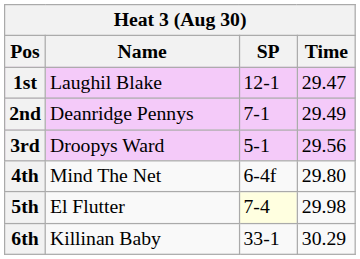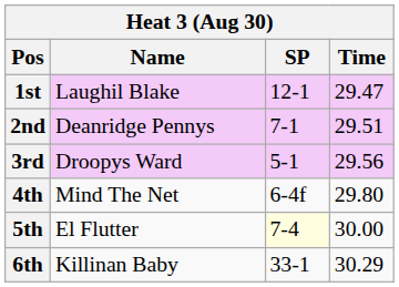2nd | Time: 29.49 -> 29.51
5th | Time: 29.98 -> 30.00
